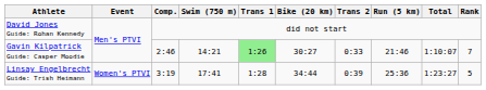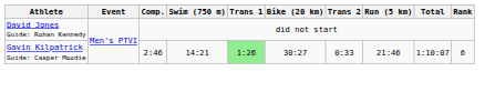Gavin Kilpatrick Guide: Casper Moodie | Rank: 7 -> 6
- row: Linsay Engelbrecht Guide: Trish Heimann | Women's PTVI | 3:19 | 17:41 | 1:28 | 34:44 | 0:39 | 25:36 | 1:23:27 | 5
